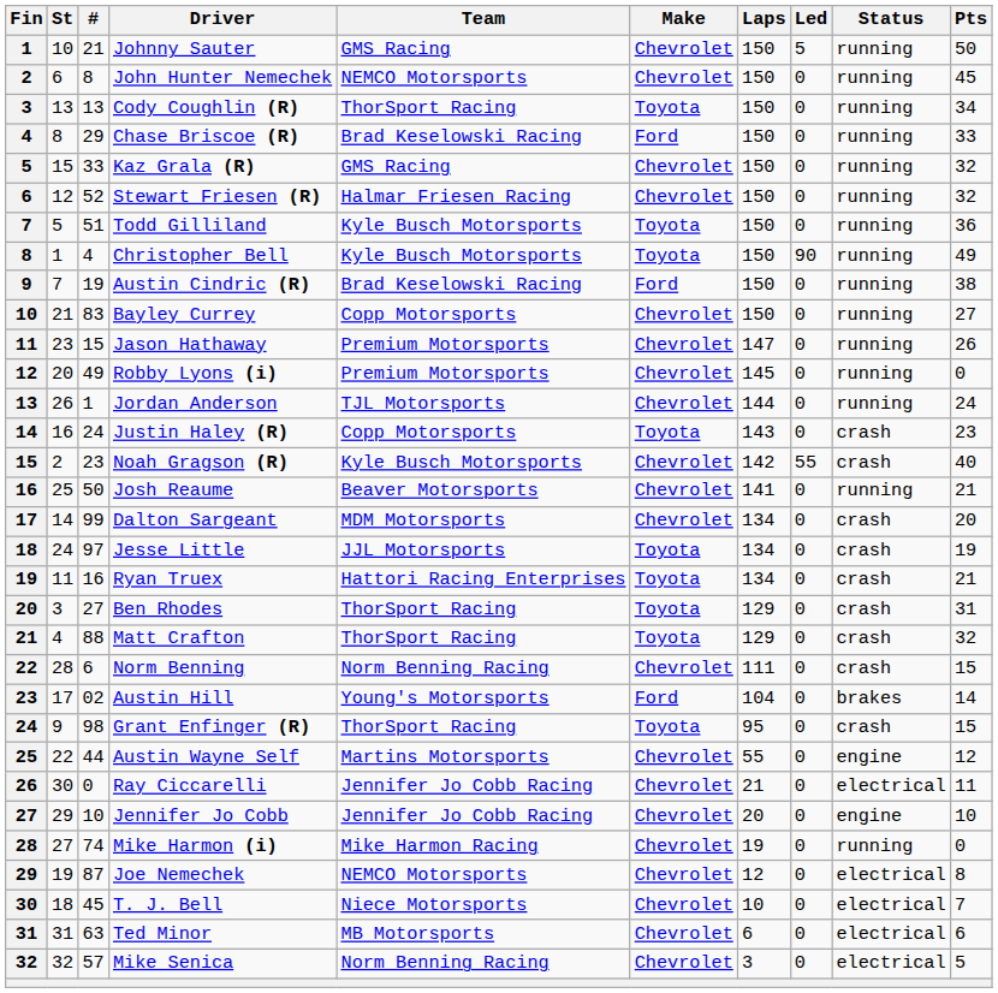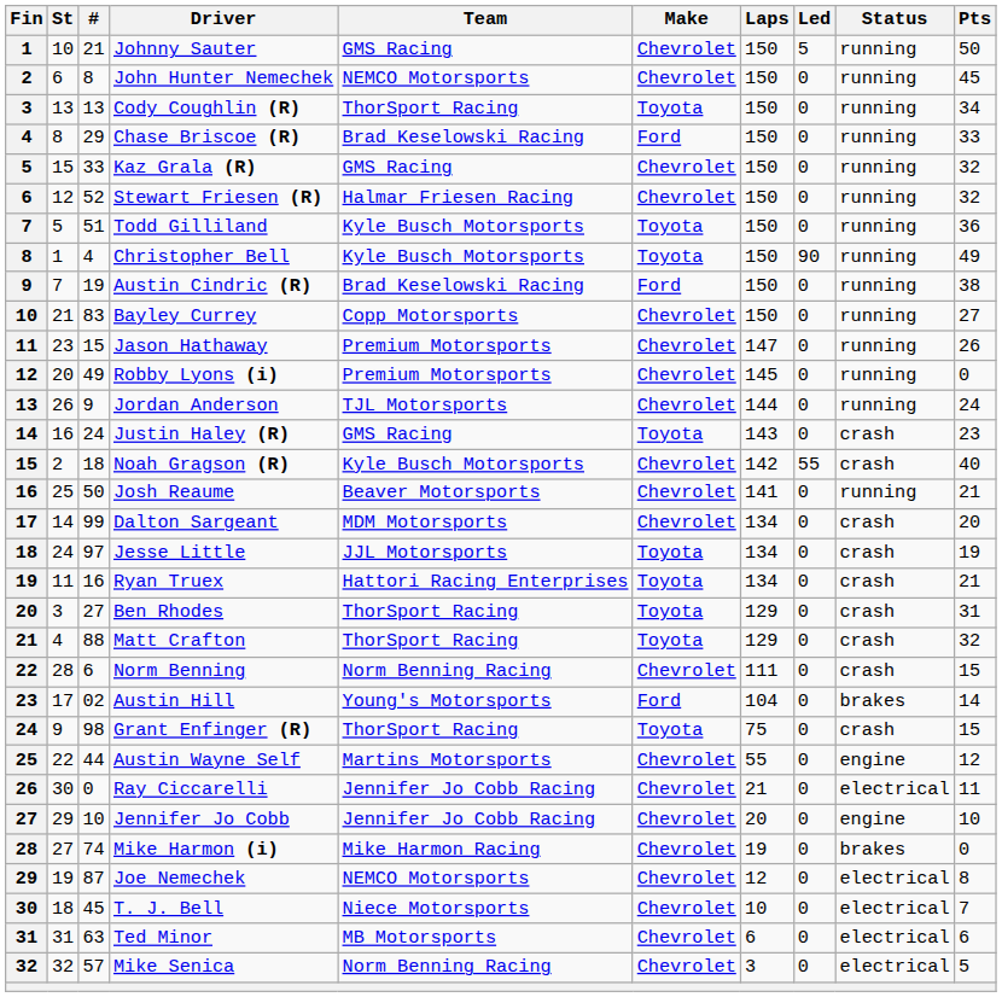Jordan Anderson | #: 1 -> 9
Justin Haley (R) | Team: Copp Motorsports -> GMS Racing
Noah Gragson (R) | #: 23 -> 18
Grant Enfinger (R) | Laps: 95 -> 75
Mike Harmon (i) | Status: running -> brakes
